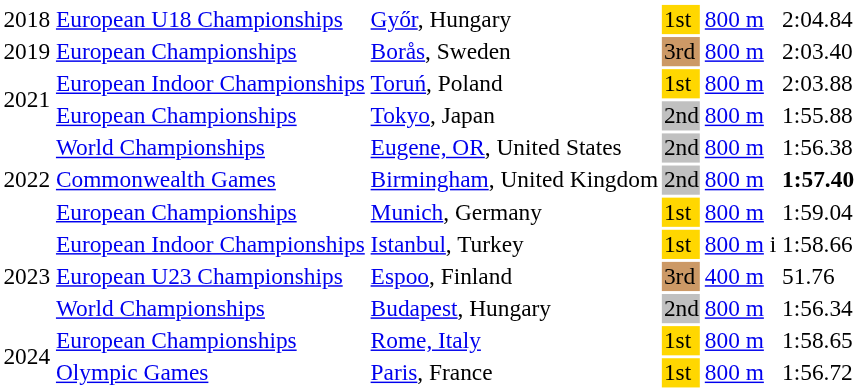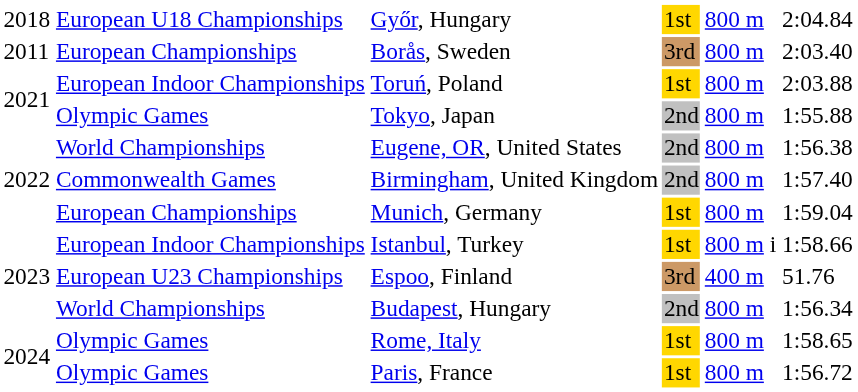Borås, Sweden | column 1: 2019 -> 2011
Tokyo, Japan | column 2: European Championships -> Olympic Games
Birmingham, United Kingdom | column 6: bold -> normal
Rome, Italy | column 2: European Championships -> Olympic Games
